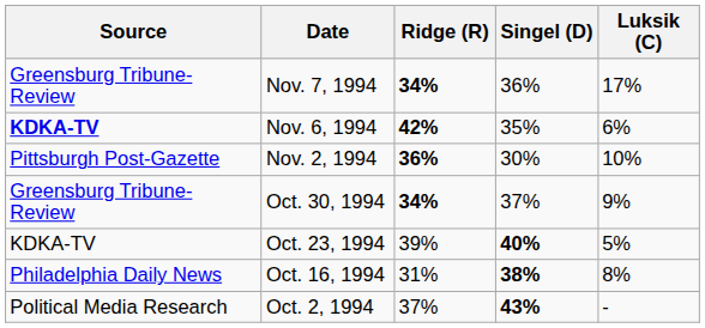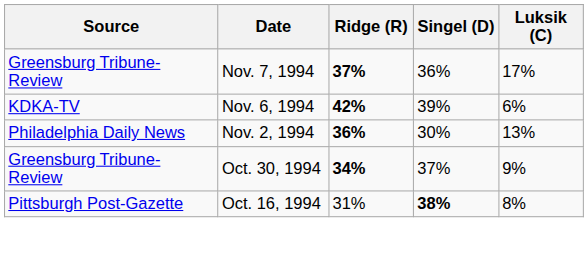Nov. 7, 1994 | Ridge (R): 34% -> 37%
Nov. 6, 1994 | Source: bold -> normal
Nov. 6, 1994 | Singel (D): 35% -> 39%
Nov. 2, 1994 | Source: Pittsburgh Post-Gazette -> Philadelphia Daily News
Nov. 2, 1994 | Luksik (C): 10% -> 13%
- row: KDKA-TV | Oct. 23, 1994 | 39% | 40% | 5%
Oct. 16, 1994 | Source: Philadelphia Daily News -> Pittsburgh Post-Gazette
- row: Political Media Research | Oct. 2, 1994 | 37% | 43% | -
